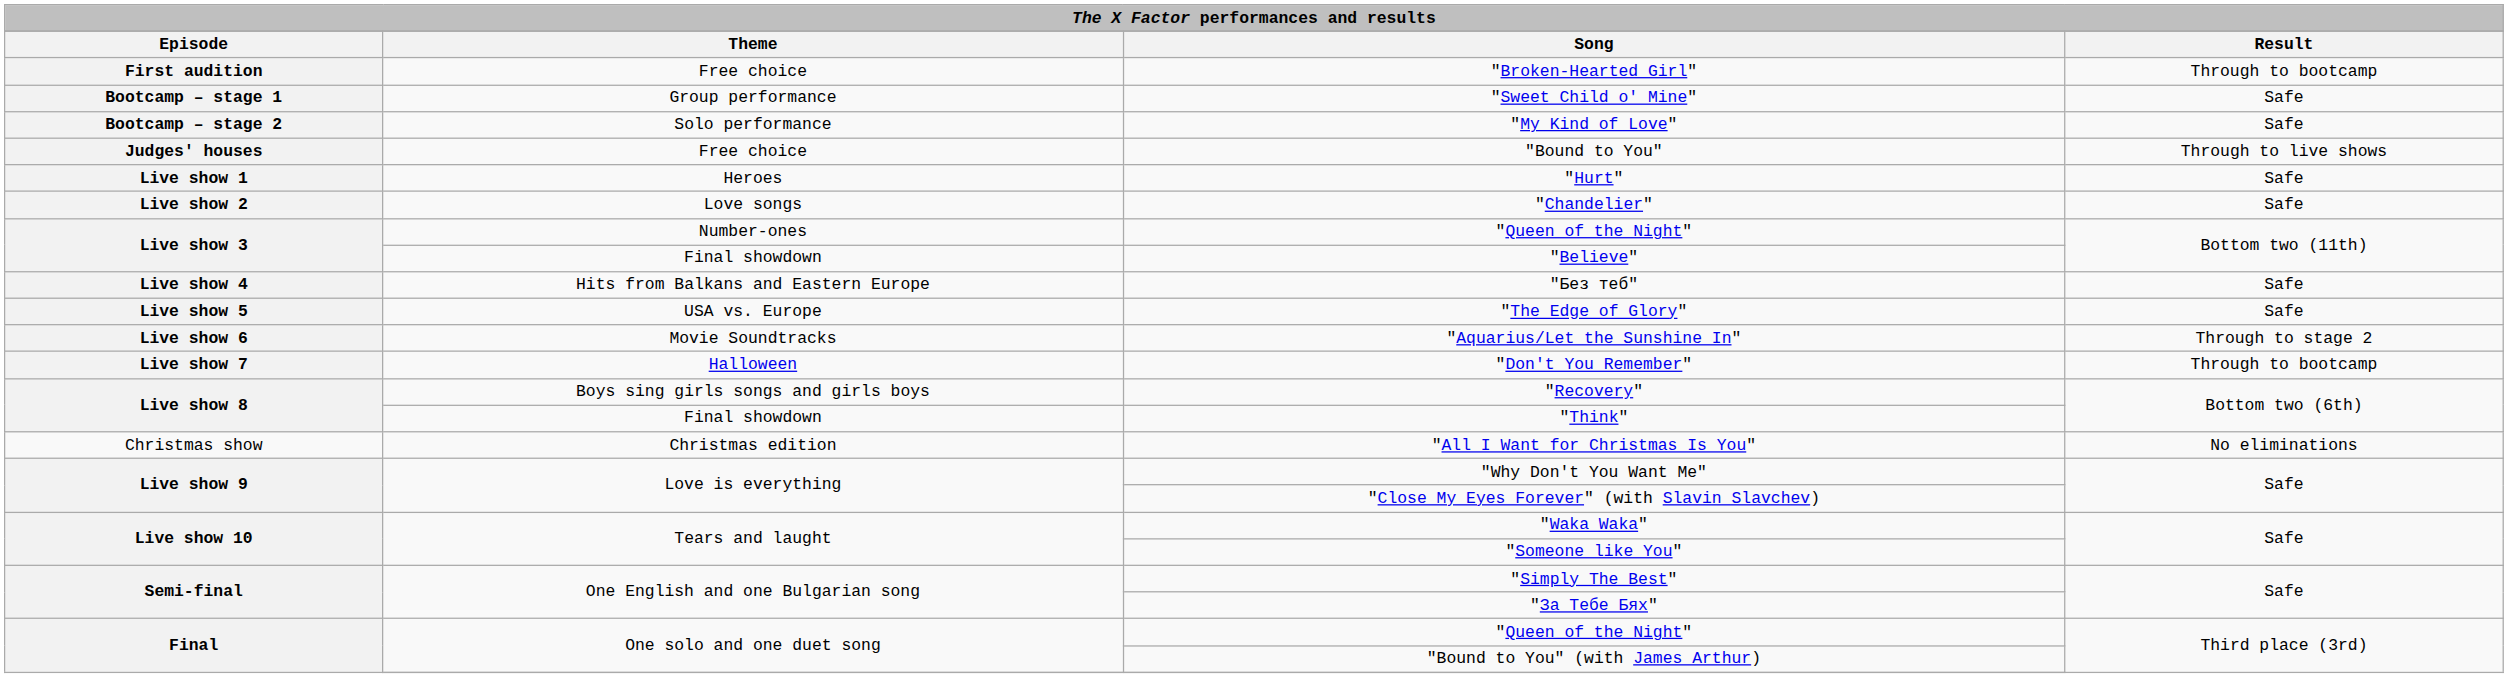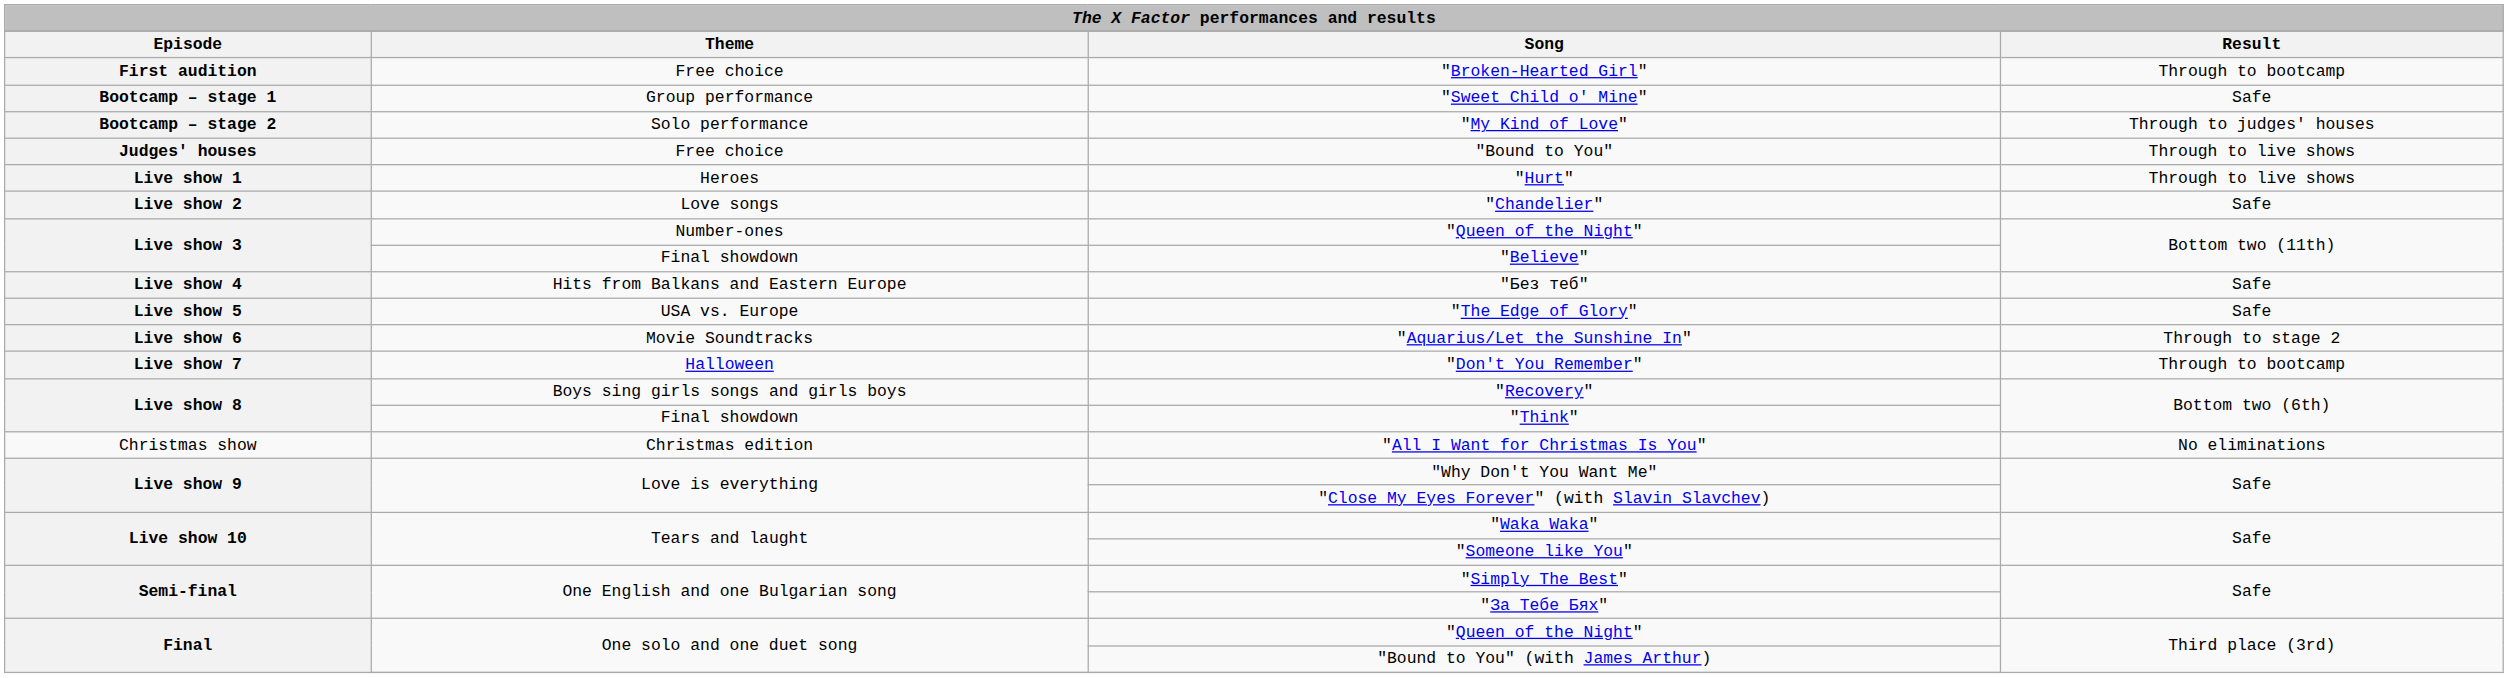"My Kind of Love" | Result: Safe -> Through to judges' houses
"Hurt" | Result: Safe -> Through to live shows
